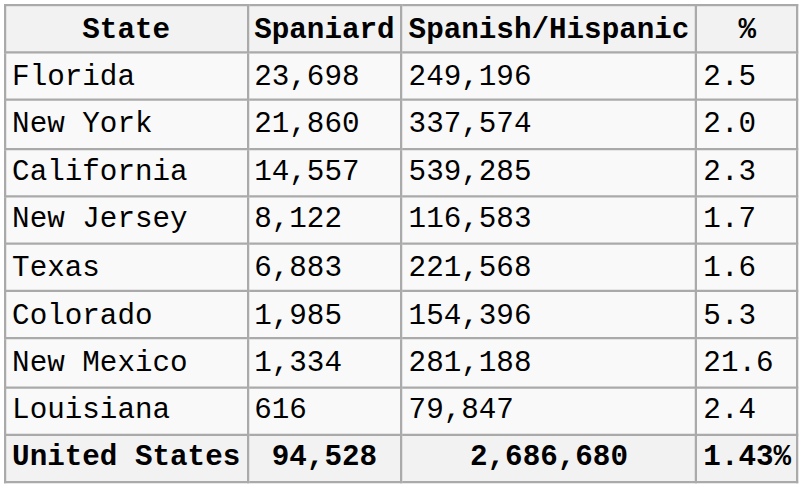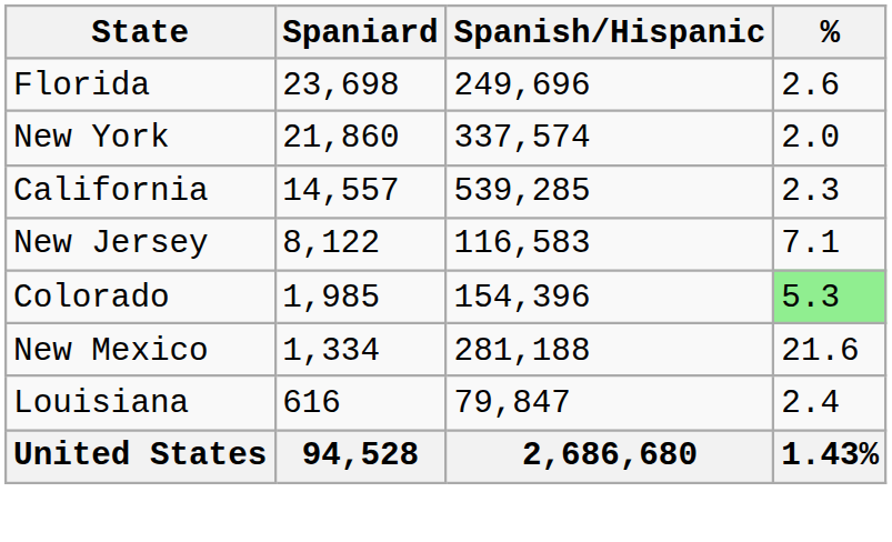Florida | Spanish/Hispanic: 249,196 -> 249,696
Florida | %: 2.5 -> 2.6
New Jersey | %: 1.7 -> 7.1
- row: Texas | 6,883 | 221,568 | 1.6
Colorado | %: no background -> lightgreen background
